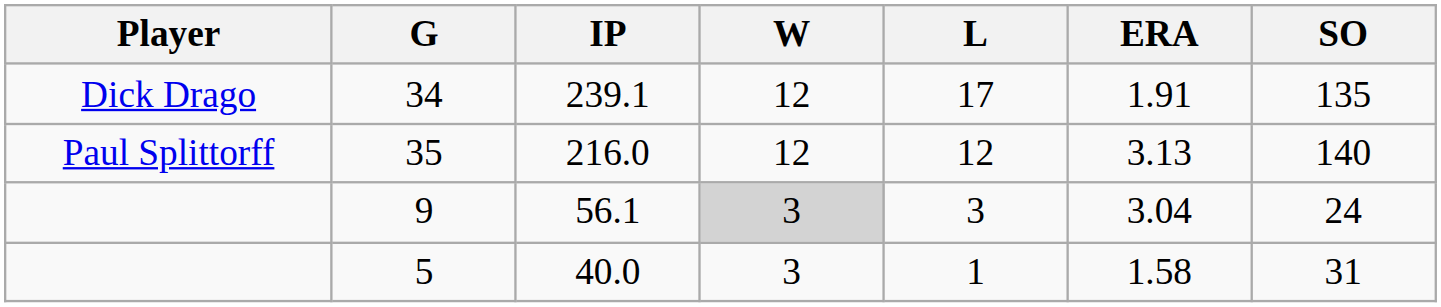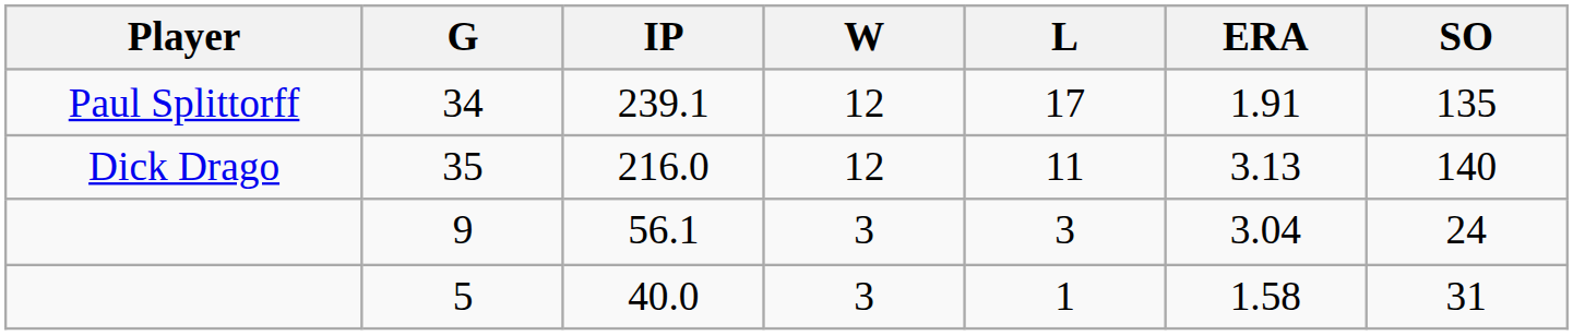34 | Player: Dick Drago -> Paul Splittorff
35 | Player: Paul Splittorff -> Dick Drago
35 | L: 12 -> 11
9 | W: lightgrey background -> no background
